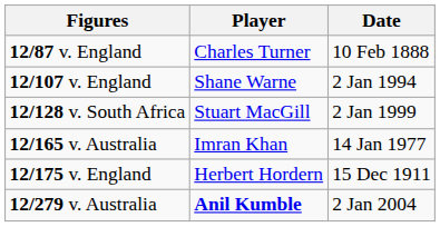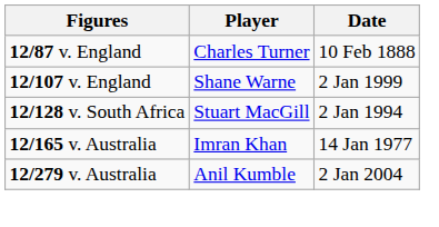12/107 v. England | Date: 2 Jan 1994 -> 2 Jan 1999
12/128 v. South Africa | Date: 2 Jan 1999 -> 2 Jan 1994
- row: 12/175 v. England | Herbert Hordern | 15 Dec 1911
12/279 v. Australia | Player: bold -> normal
